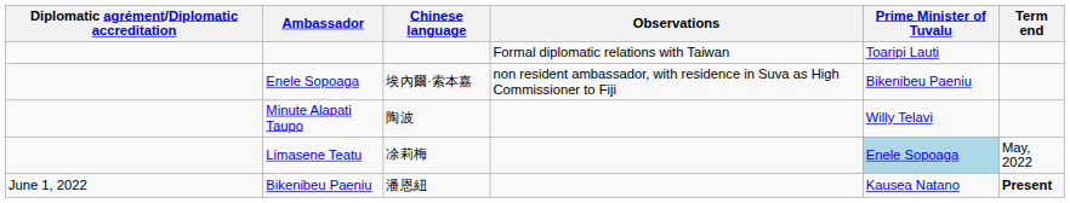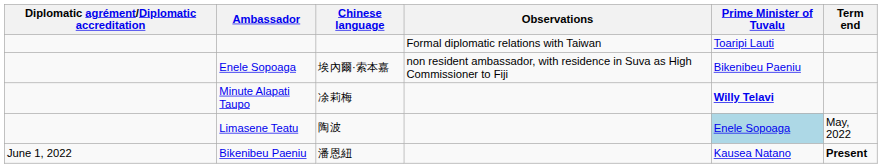Minute Alapati Taupo | Chinese language: 陶波 -> 凃莉梅
Minute Alapati Taupo | Prime Minister of Tuvalu: normal -> bold
Limasene Teatu | Chinese language: 凃莉梅 -> 陶波
